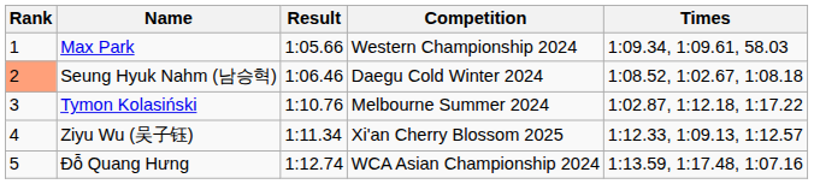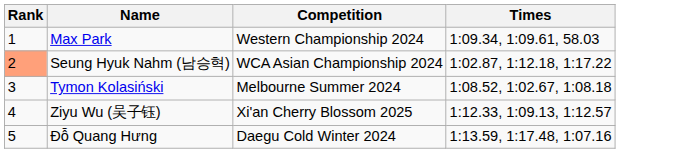- column: Result | 1:05.66 | 1:06.46 | 1:10.76 | 1:11.34 | 1:12.74
Seung Hyuk Nahm (남승혁) | Competition: Daegu Cold Winter 2024 -> WCA Asian Championship 2024
Seung Hyuk Nahm (남승혁) | Times: 1:08.52, 1:02.67, 1:08.18 -> 1:02.87, 1:12.18, 1:17.22
Tymon Kolasiński | Times: 1:02.87, 1:12.18, 1:17.22 -> 1:08.52, 1:02.67, 1:08.18
Đỗ Quang Hưng | Competition: WCA Asian Championship 2024 -> Daegu Cold Winter 2024
